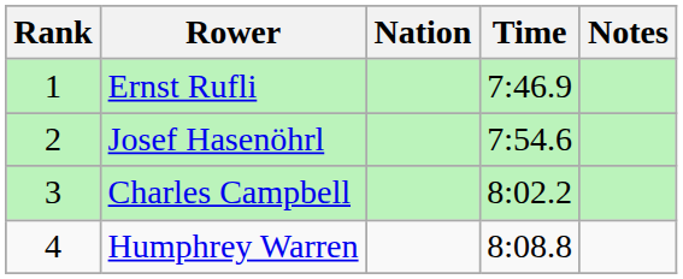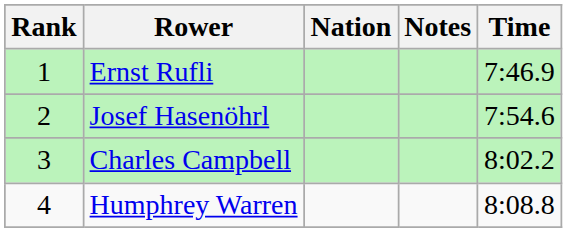columns swapped: Time <-> Notes
